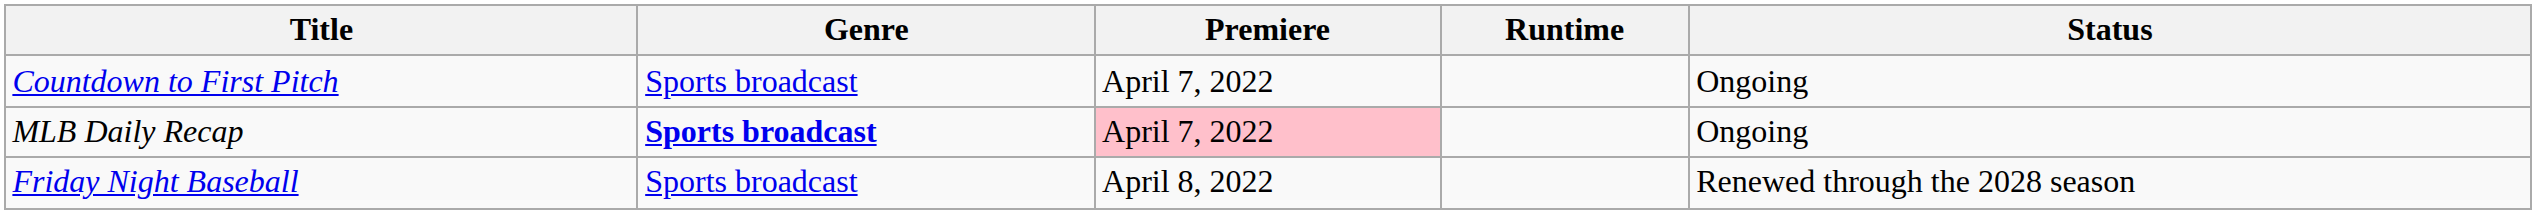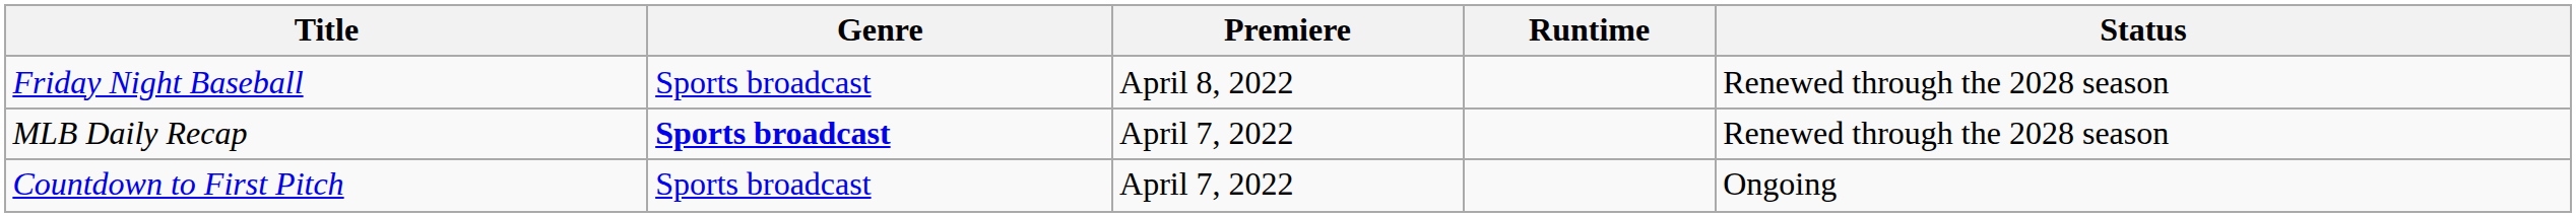rows swapped: Countdown to First Pitch <-> Friday Night Baseball
MLB Daily Recap | Premiere: pink background -> no background
MLB Daily Recap | Status: Ongoing -> Renewed through the 2028 season
